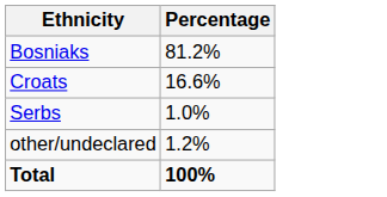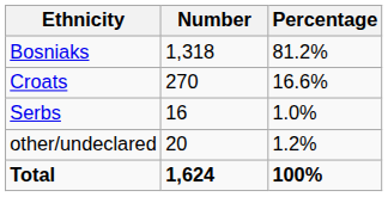+ column: Number | 1,318 | 270 | 16 | 20 | 1,624
